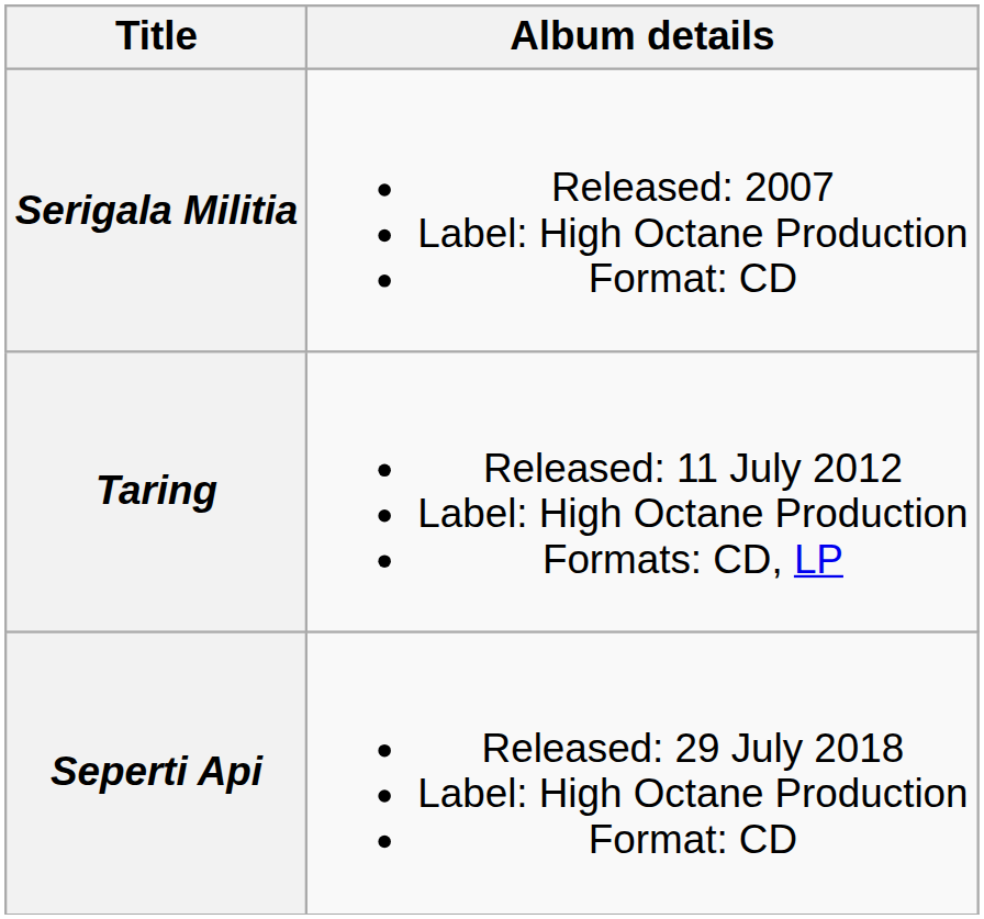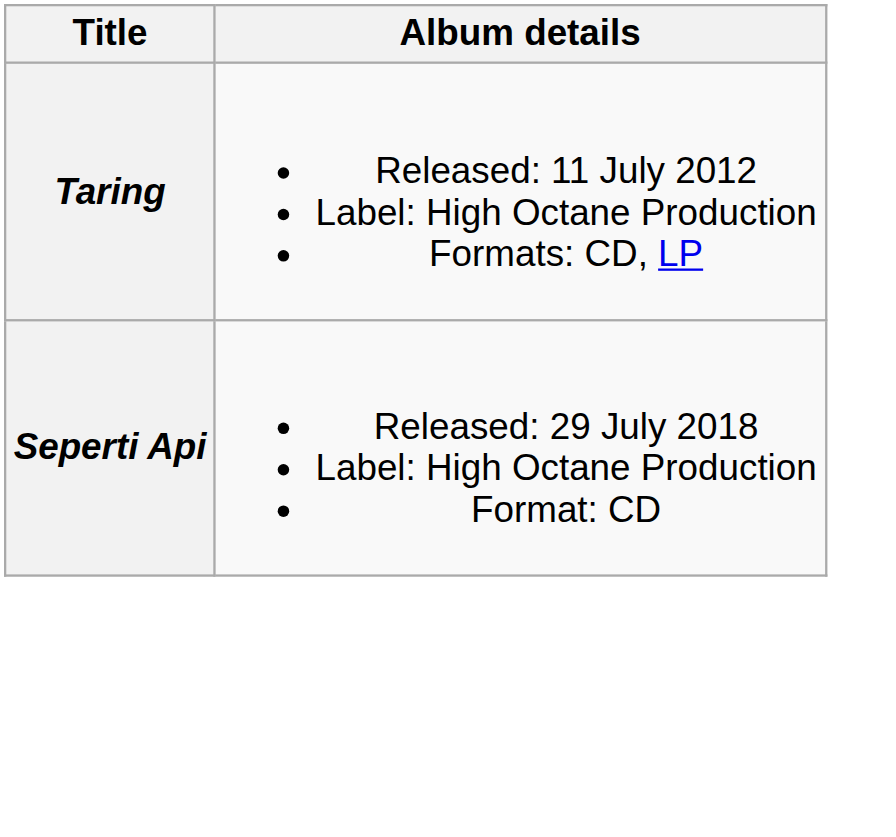- row: Serigala Militia | Released: 2007 Label: High Octane Production Format: CD
